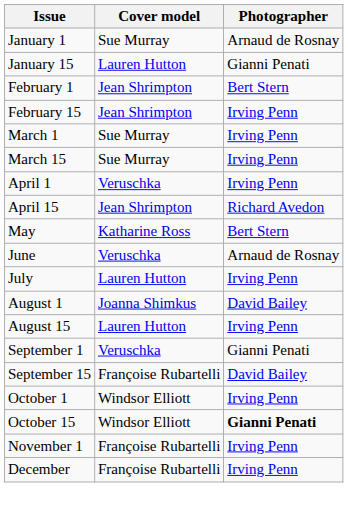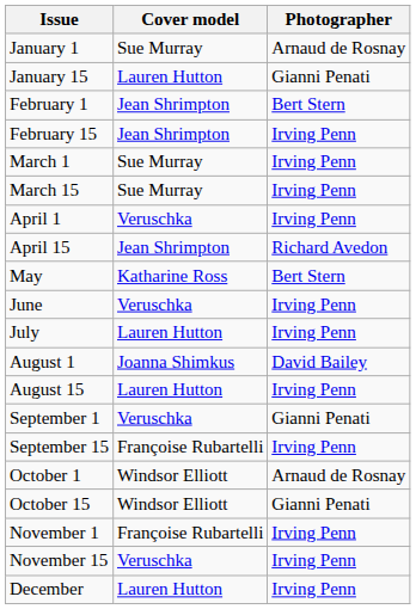June | Photographer: Arnaud de Rosnay -> Irving Penn
September 15 | Photographer: David Bailey -> Irving Penn
October 1 | Photographer: Irving Penn -> Arnaud de Rosnay
October 15 | Photographer: bold -> normal
+ row: November 15 | Veruschka | Irving Penn
December | Cover model: Françoise Rubartelli -> Lauren Hutton
